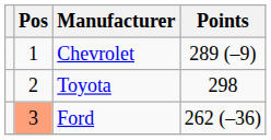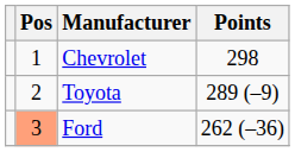Chevrolet | Points: 289 (–9) -> 298
Toyota | Points: 298 -> 289 (–9)
